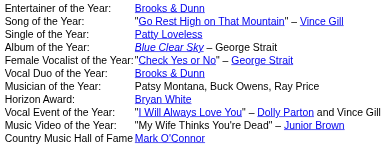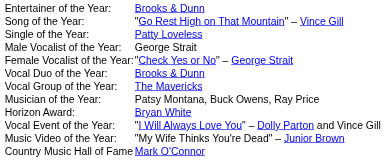- row: Album of the Year: | Blue Clear Sky – George Strait
+ row: Male Vocalist of the Year: | George Strait
+ row: Vocal Group of the Year: | The Mavericks
